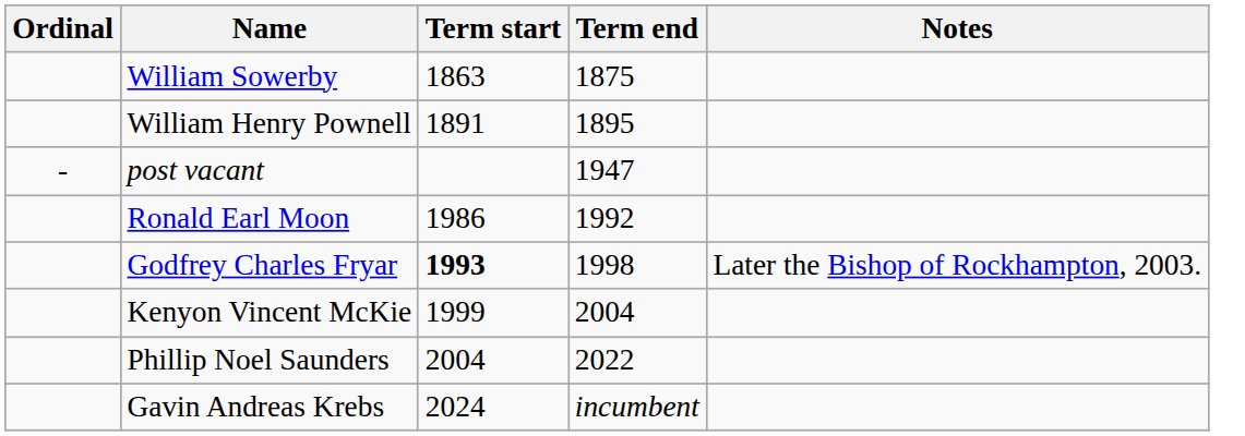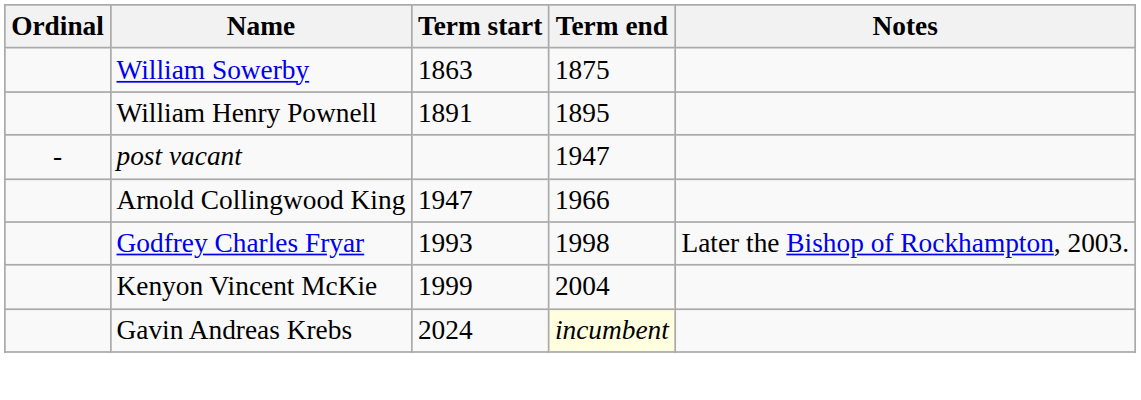+ row: Arnold Collingwood King | 1947 | 1966
- row: Ronald Earl Moon | 1986 | 1992
Godfrey Charles Fryar | Term start: bold -> normal
- row: Phillip Noel Saunders | 2004 | 2022
Gavin Andreas Krebs | Term end: no background -> lightyellow background
